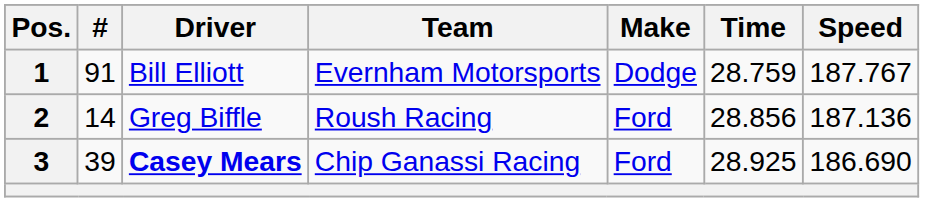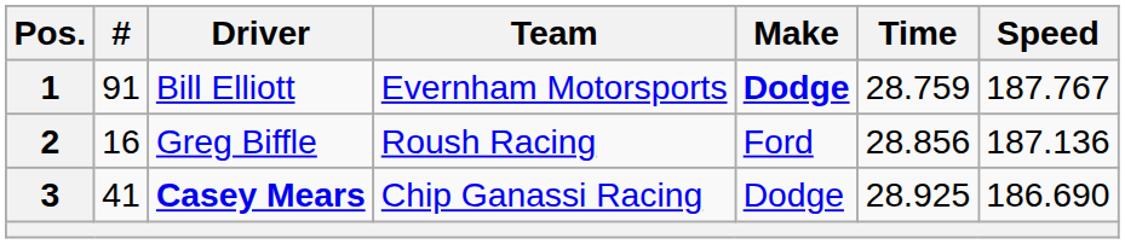1 | Make: normal -> bold
2 | #: 14 -> 16
3 | #: 39 -> 41
3 | Make: Ford -> Dodge
